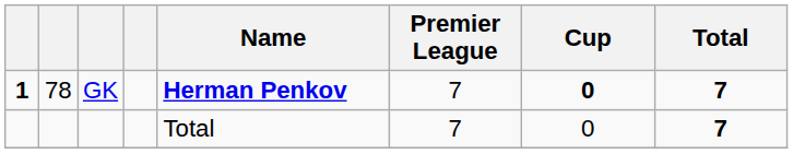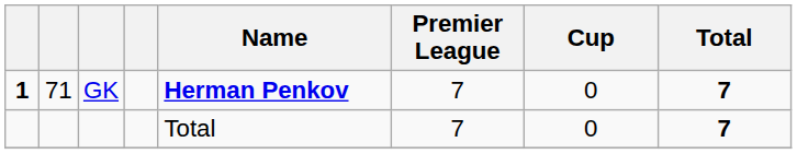GK | column 2: 78 -> 71
GK | Cup: bold -> normal
